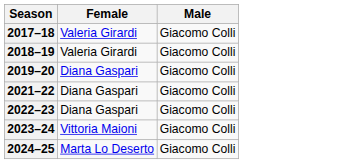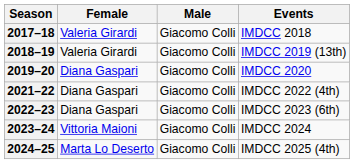+ column: Events | IMDCC 2018 | IMDCC 2019 (13th) | IMDCC 2020 | IMDCC 2022 (4th) | IMDCC 2023 (6th) | IMDCC 2024 | IMDCC 2025 (4th)
